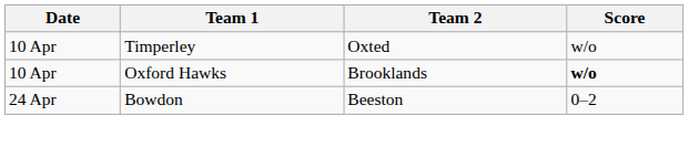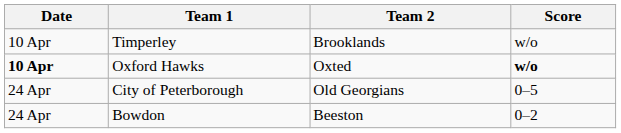Timperley | Team 2: Oxted -> Brooklands
Oxford Hawks | Date: normal -> bold
Oxford Hawks | Team 2: Brooklands -> Oxted
+ row: 24 Apr | City of Peterborough | Old Georgians | 0–5
